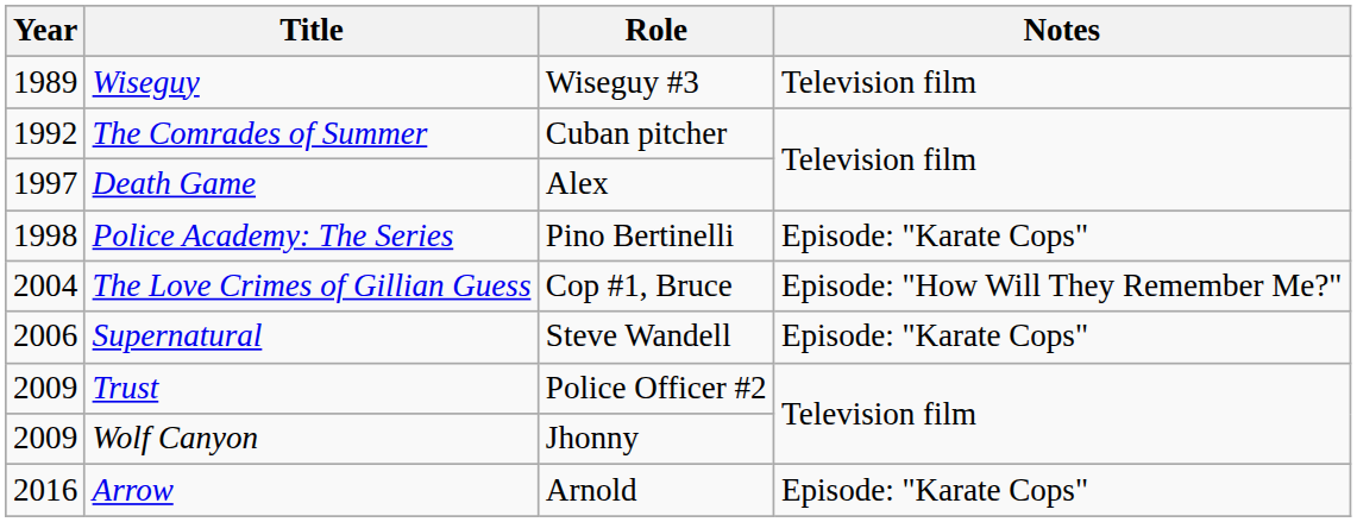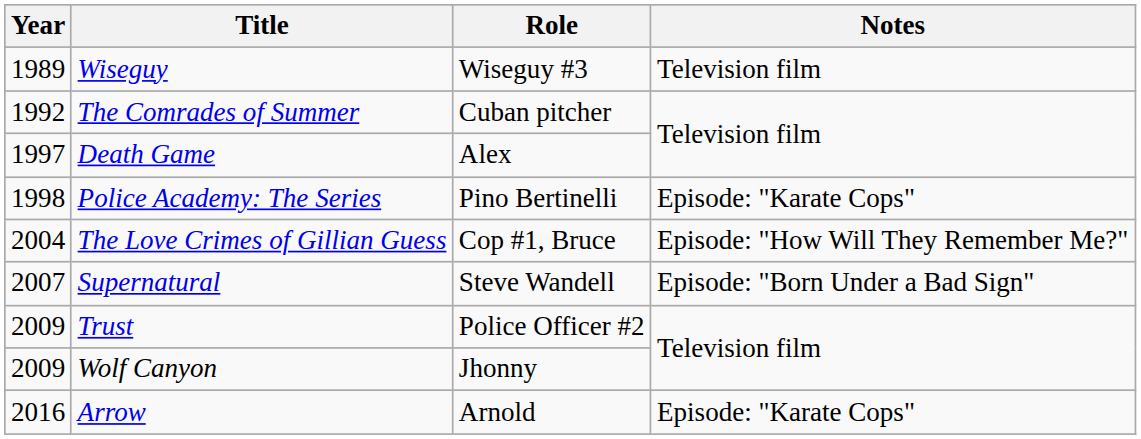Supernatural | Year: 2006 -> 2007
Supernatural | Notes: Episode: "Karate Cops" -> Episode: "Born Under a Bad Sign"
